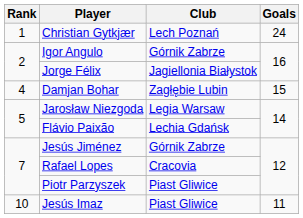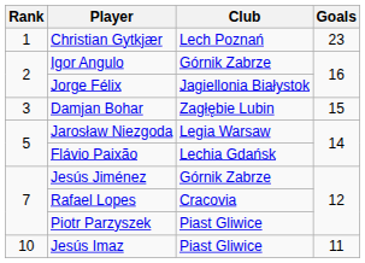Christian Gytkjær | Goals: 24 -> 23
Damjan Bohar | Rank: 4 -> 3
